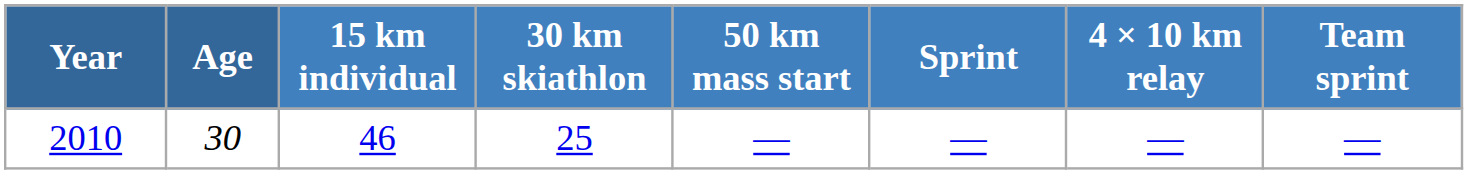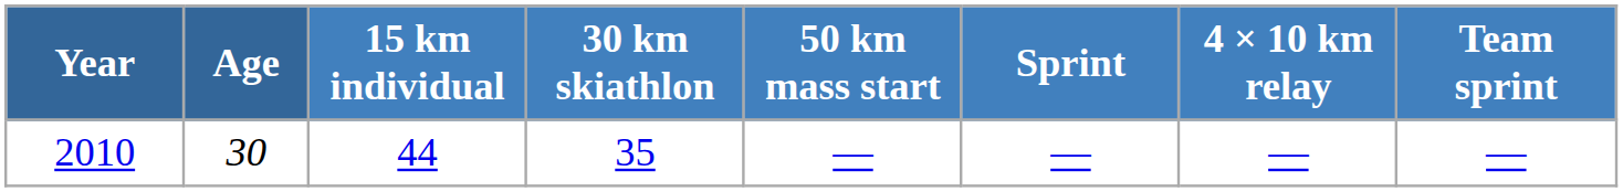2010 | 15 km individual: 46 -> 44
2010 | 30 km skiathlon: 25 -> 35
